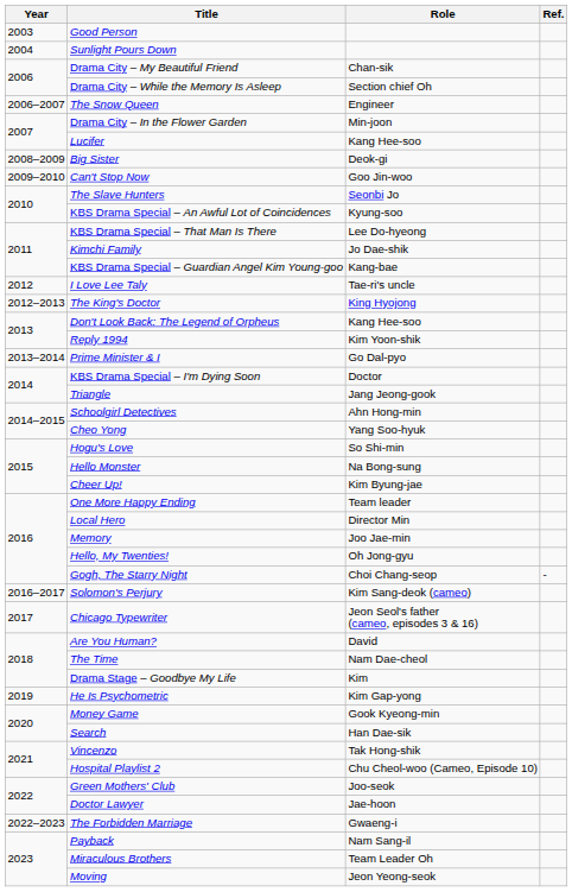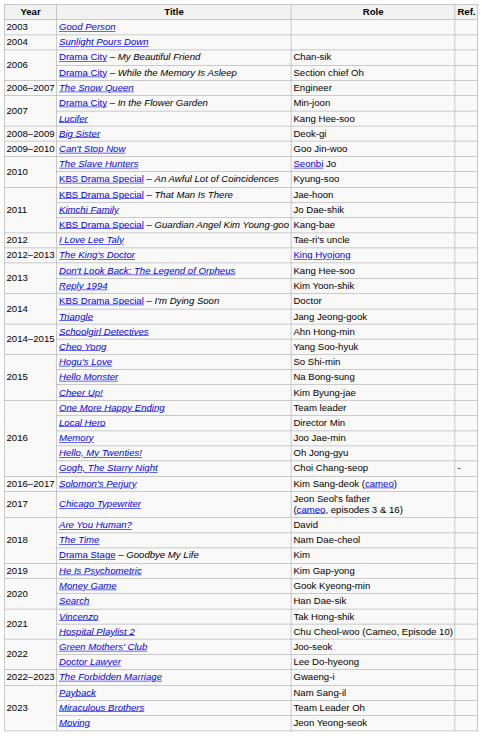KBS Drama Special – That Man Is There | Role: Lee Do-hyeong -> Jae-hoon
- row: 2013–2014 | Prime Minister & I | Go Dal-pyo
Doctor Lawyer | Role: Jae-hoon -> Lee Do-hyeong
